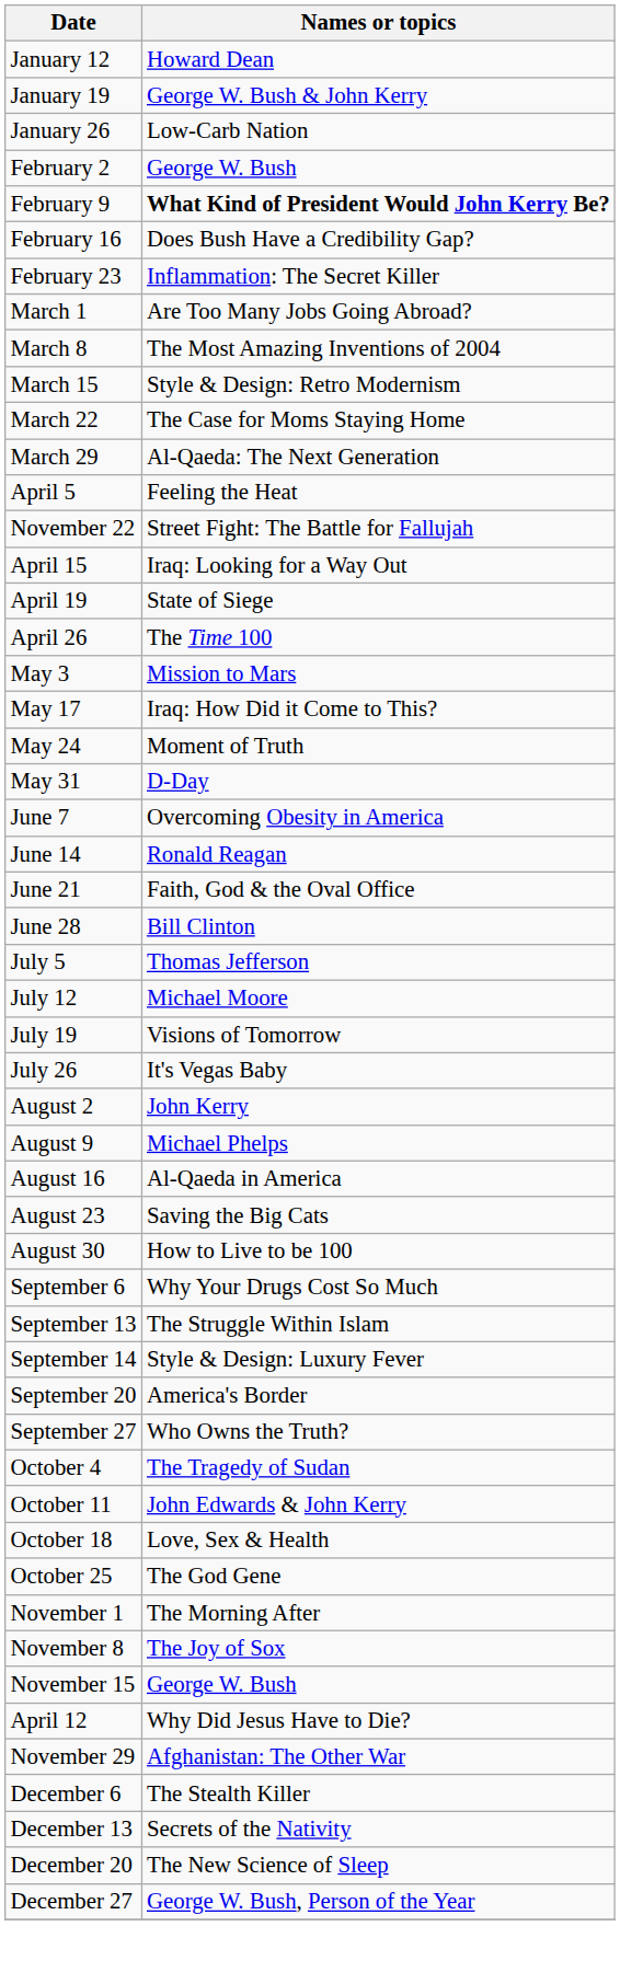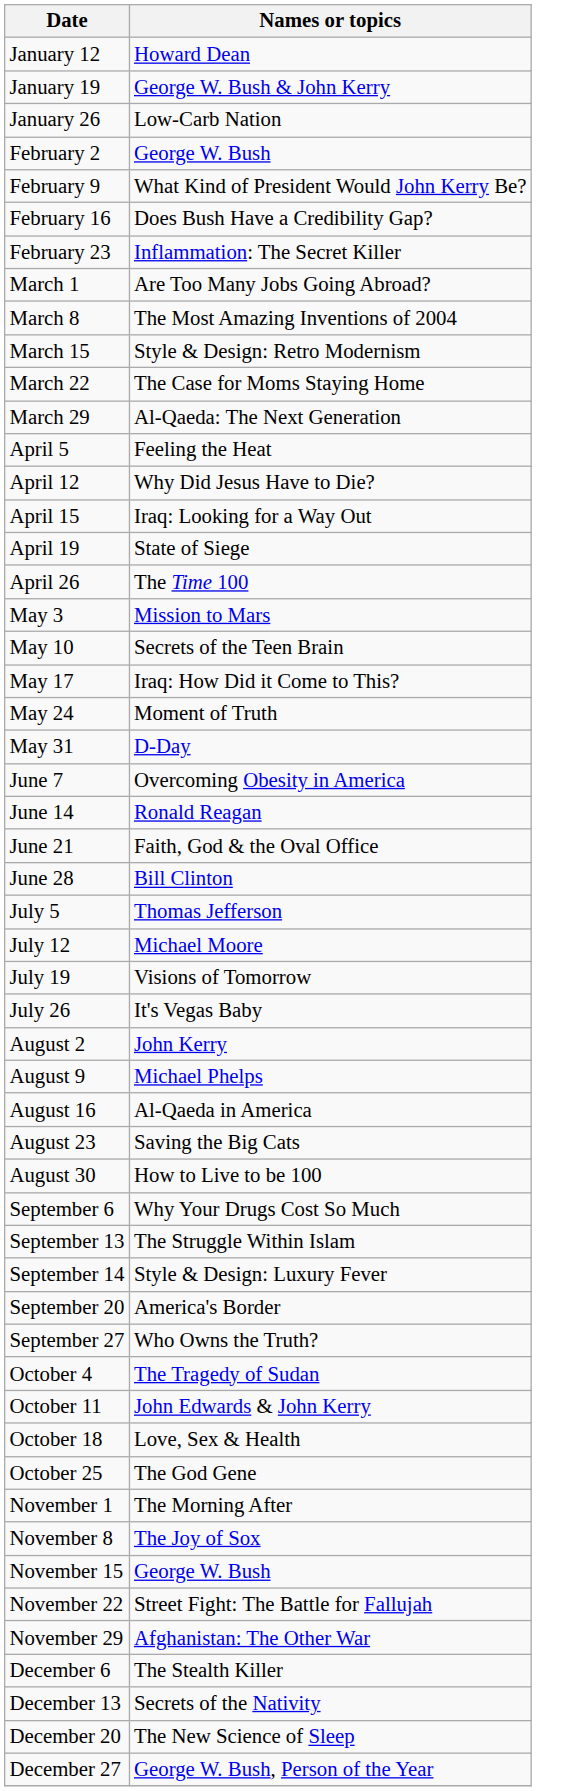February 9 | Names or topics: bold -> normal
rows swapped: April 12 <-> November 22
+ row: May 10 | Secrets of the Teen Brain
